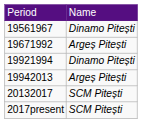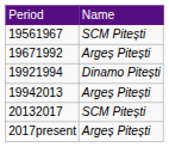19561967 | column 2: Dinamo Pitești -> SCM Pitești
2017present | column 2: SCM Pitești -> Argeș Pitești
